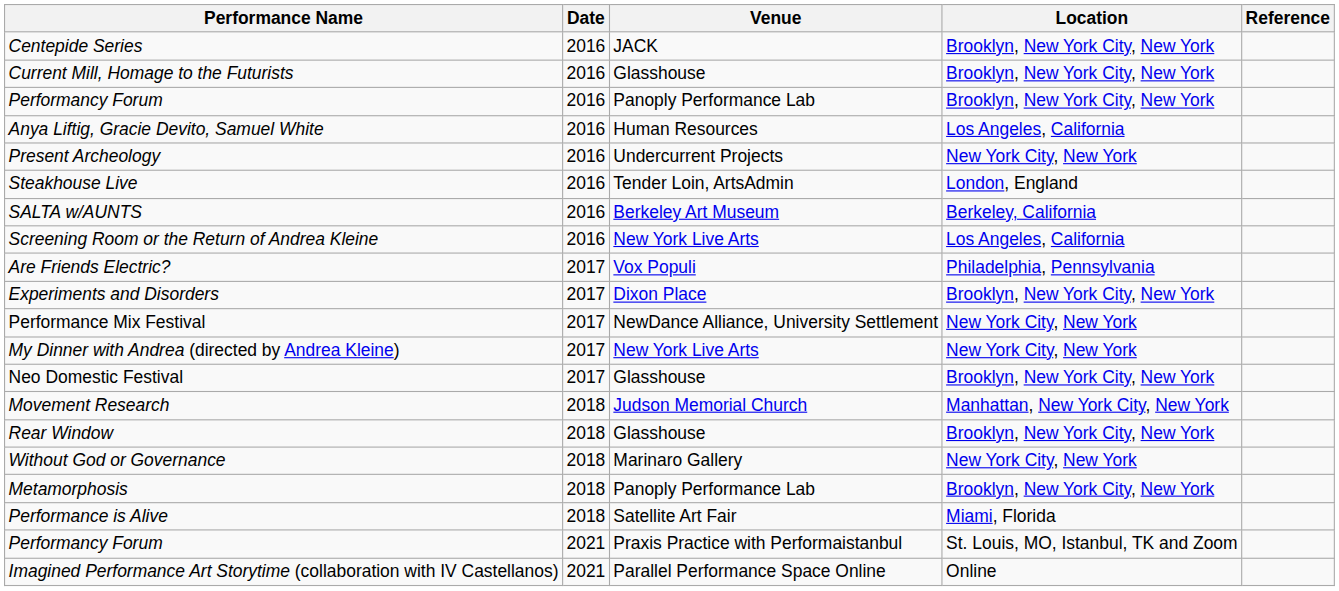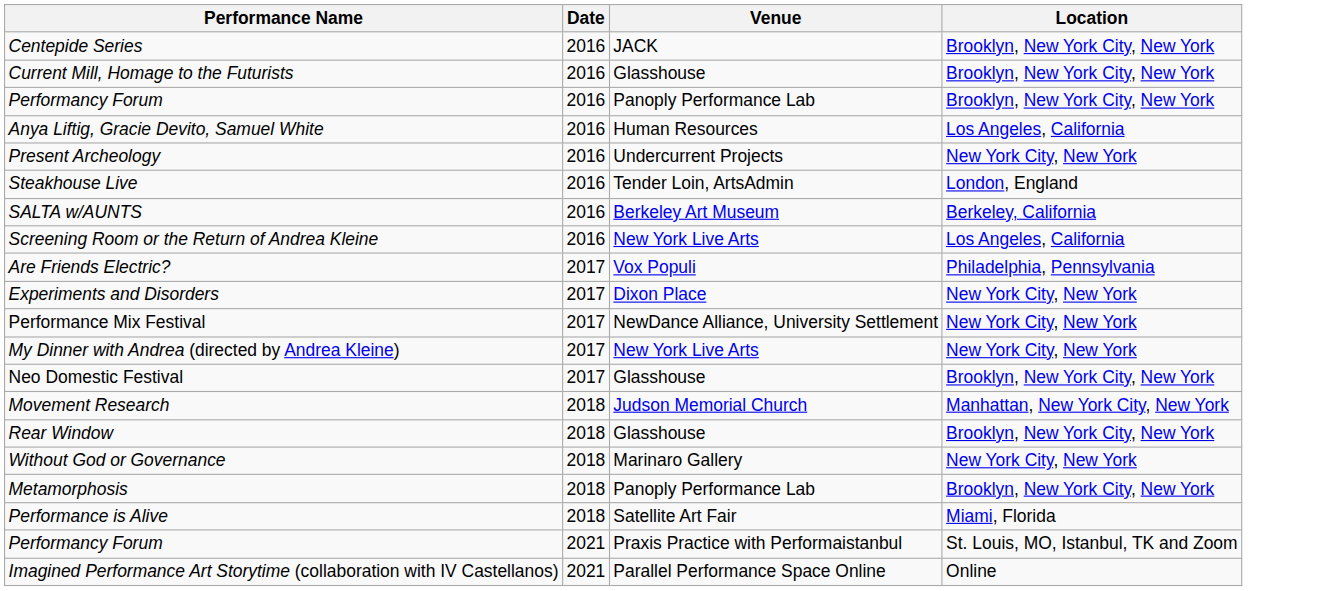- column: Reference
Experiments and Disorders | Location: Brooklyn, New York City, New York -> New York City, New York
